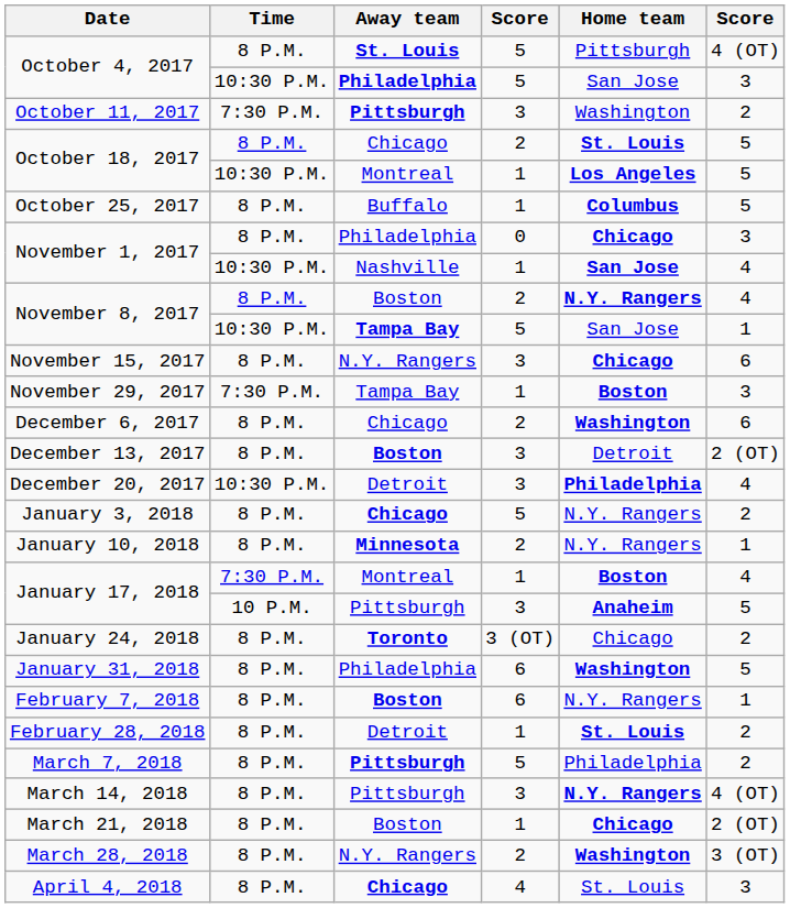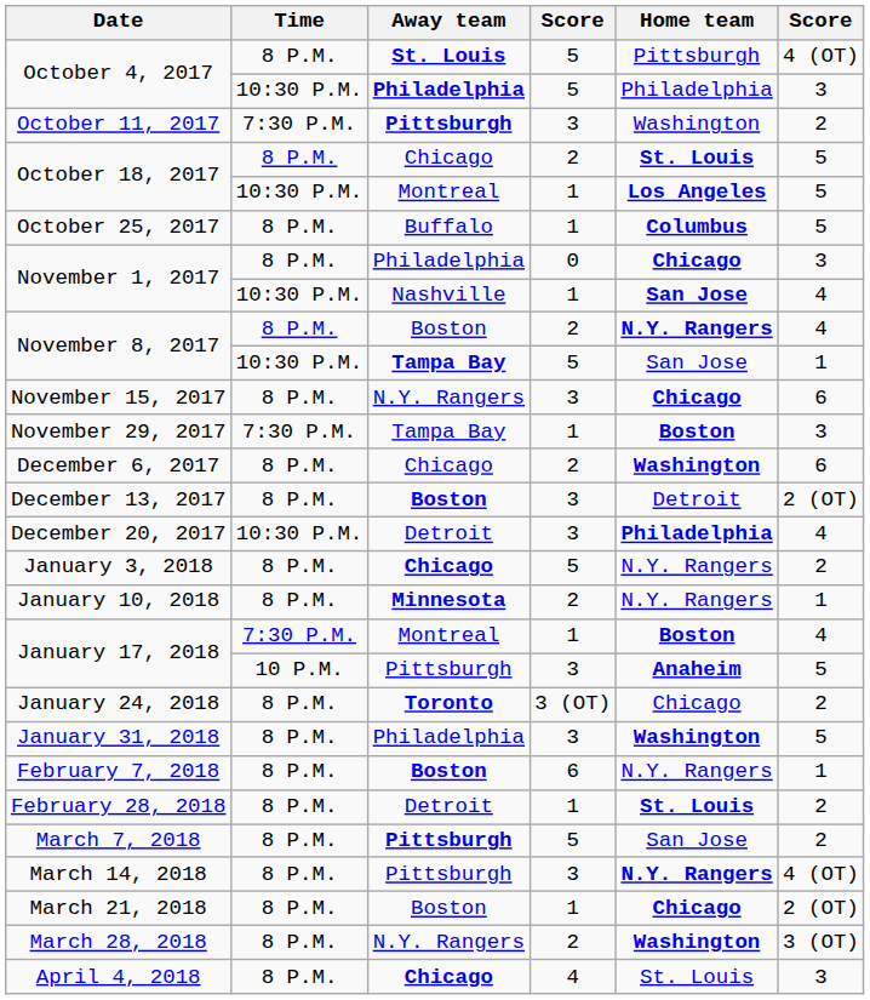October 4, 2017 / Philadelphia | Home team: San Jose -> Philadelphia
January 31, 2018 | column 4: 6 -> 3
March 7, 2018 | Home team: Philadelphia -> San Jose
